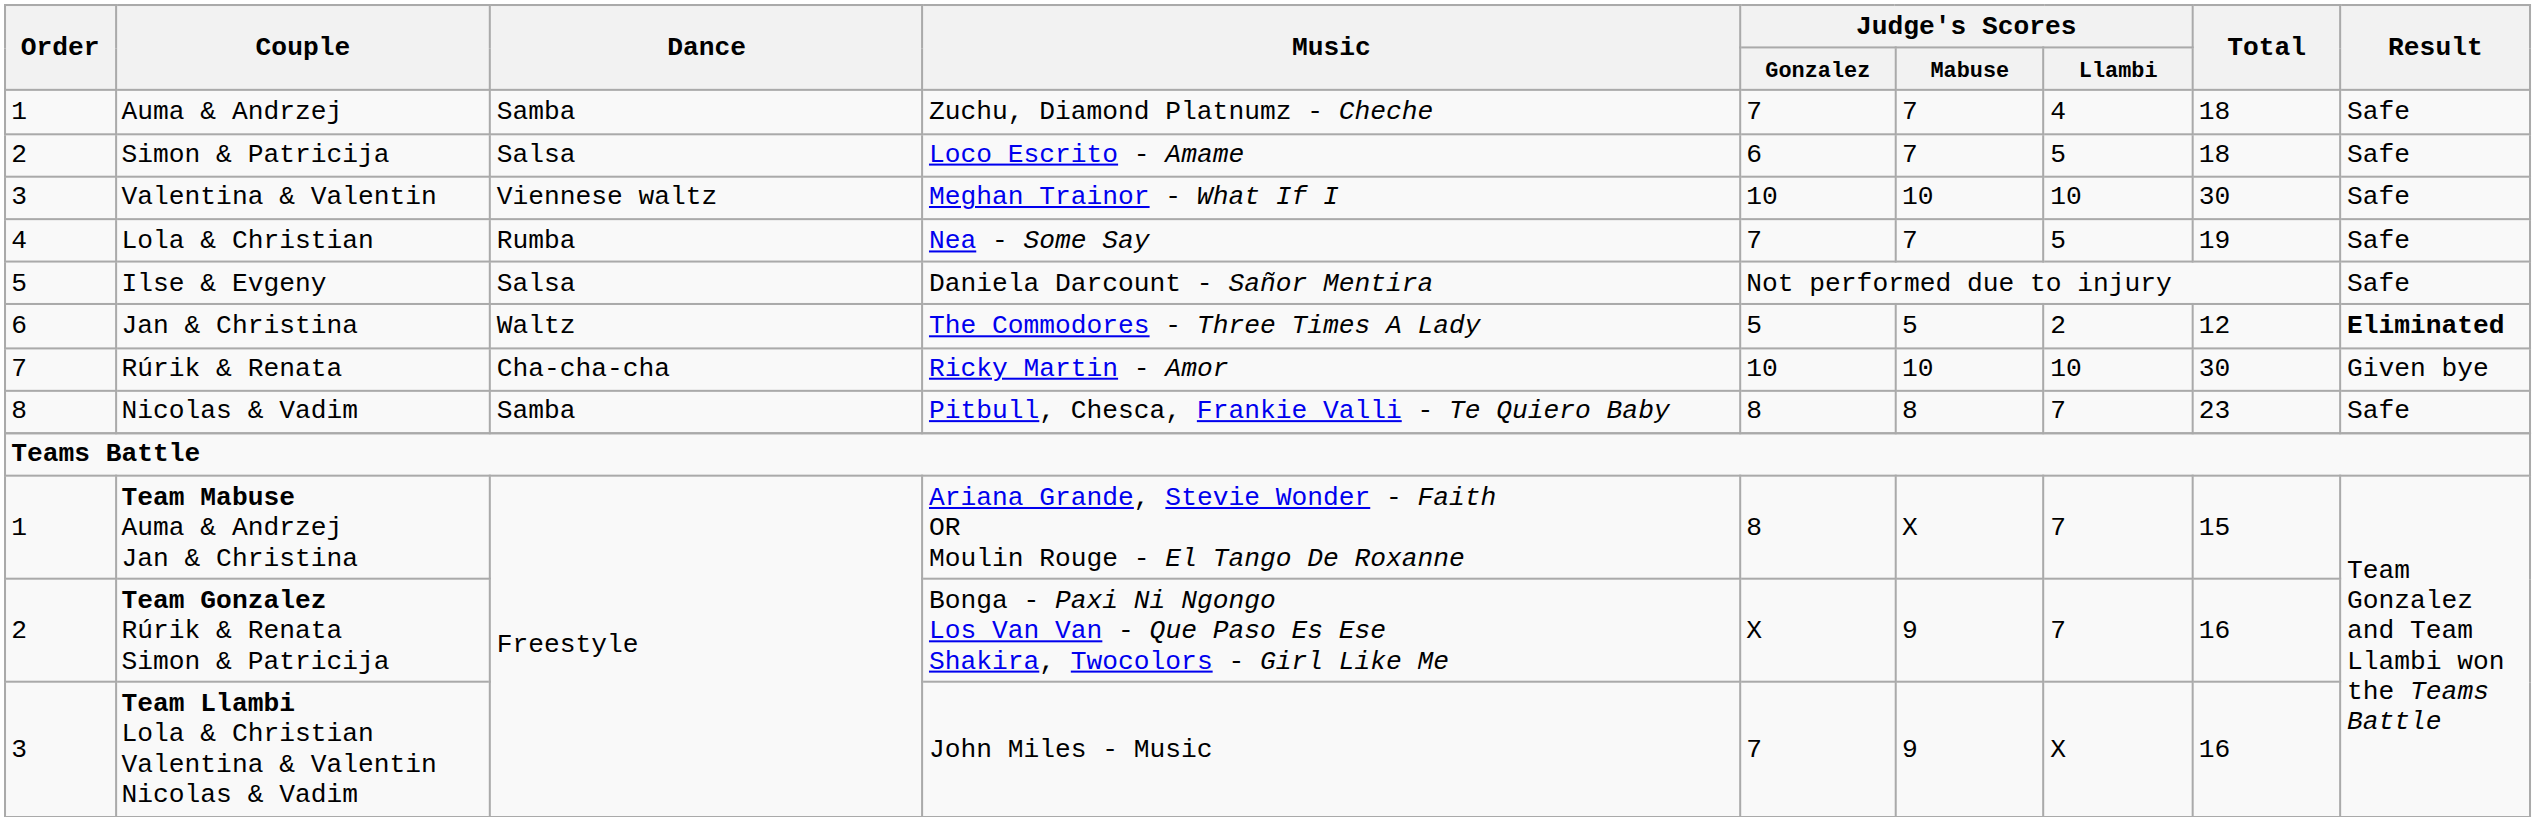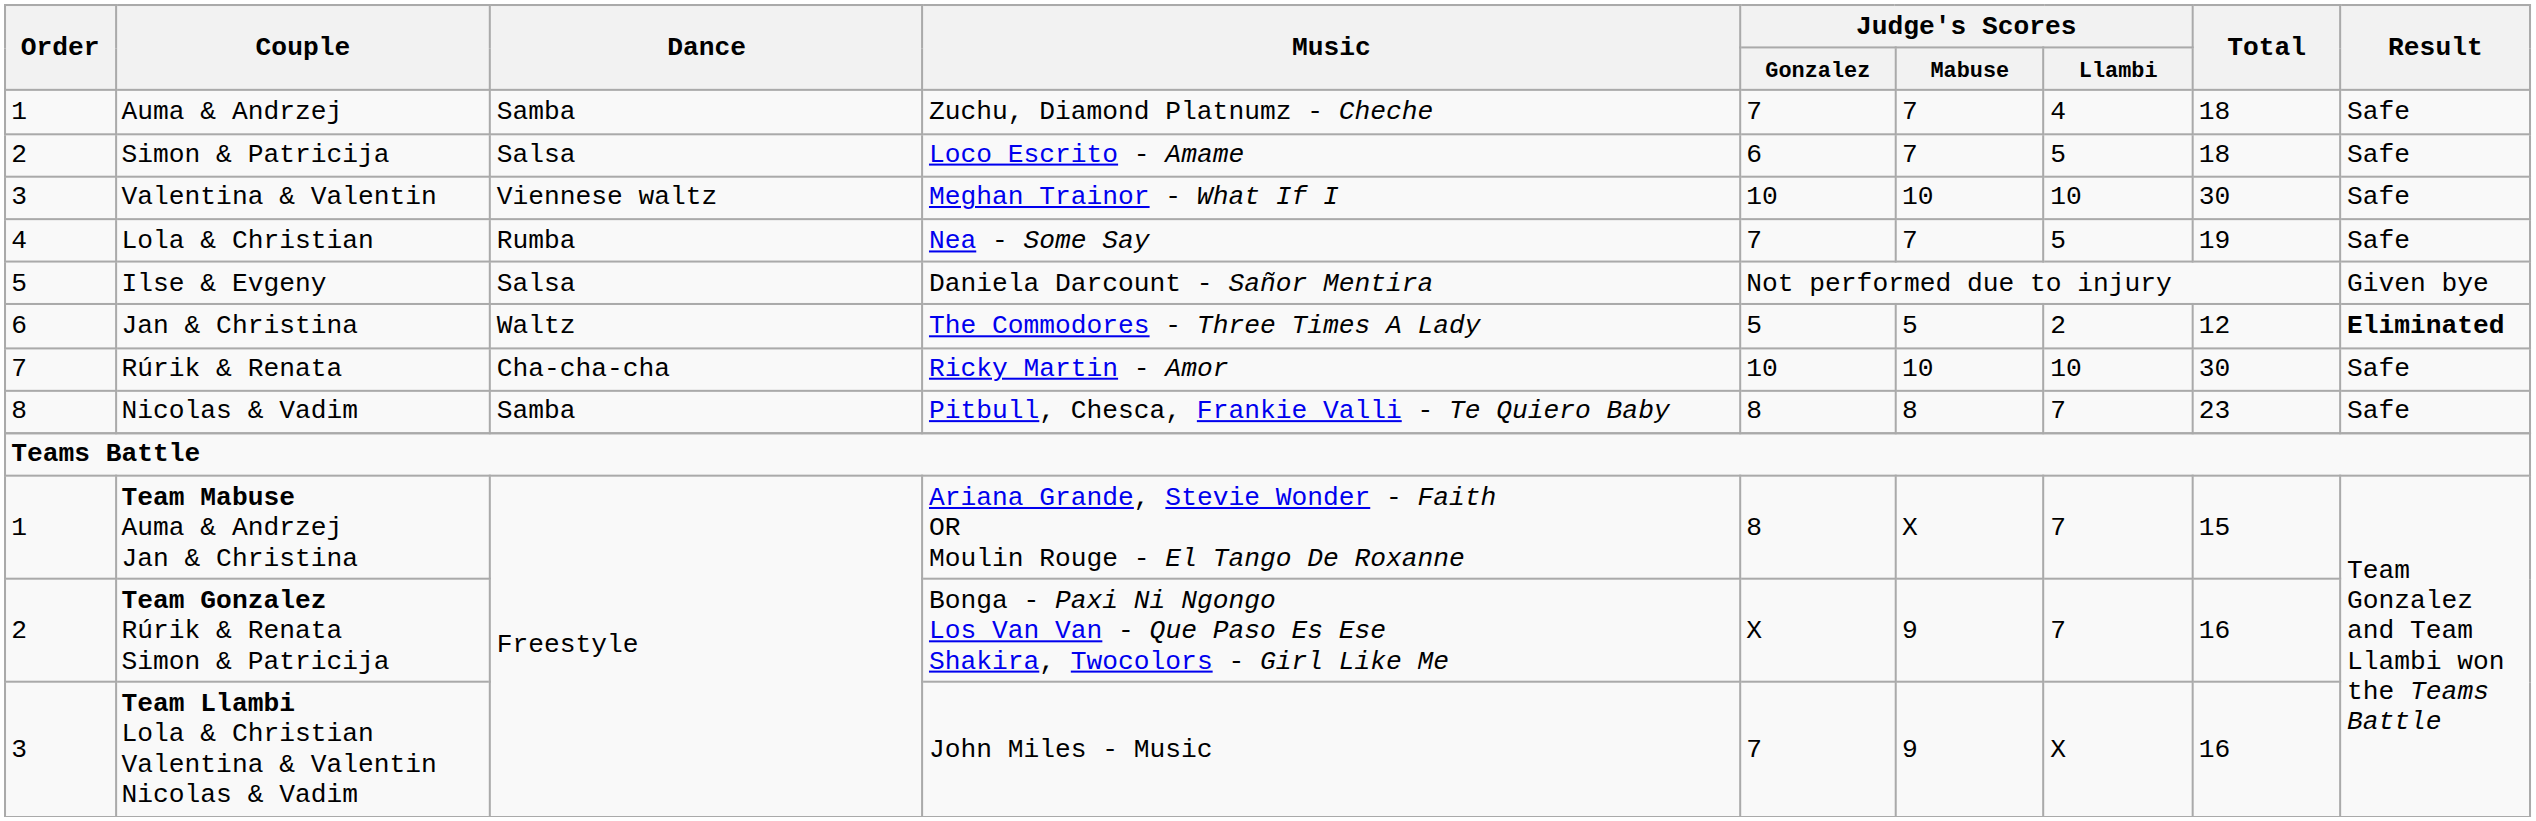Ilse & Evgeny | Result: Safe -> Given bye
Rúrik & Renata | Result: Given bye -> Safe
